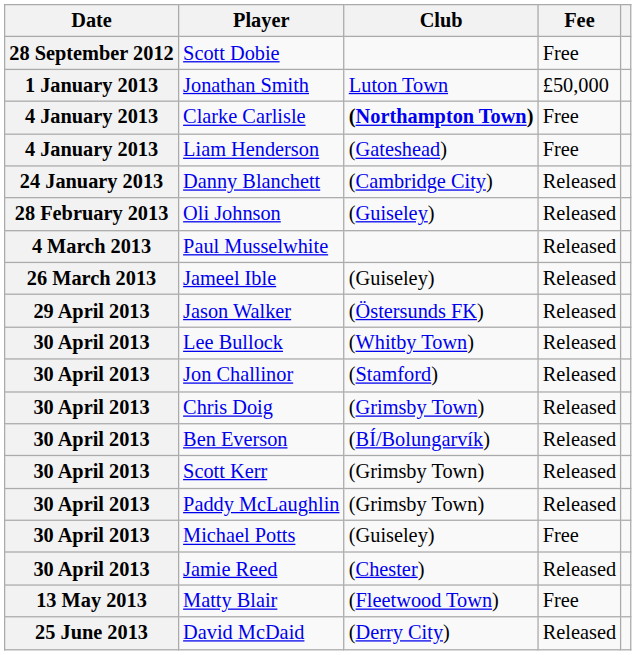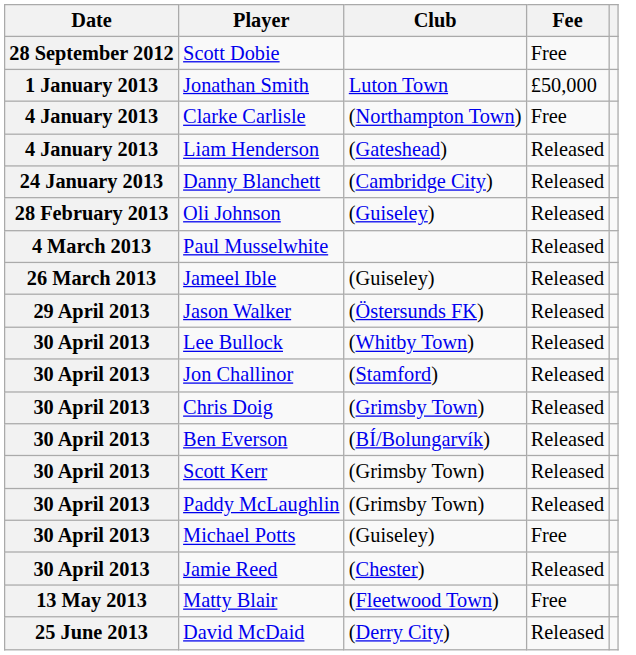Clarke Carlisle | Club: bold -> normal
Liam Henderson | Fee: Free -> Released
